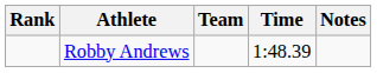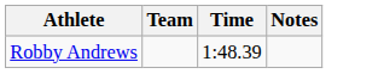- column: Rank
